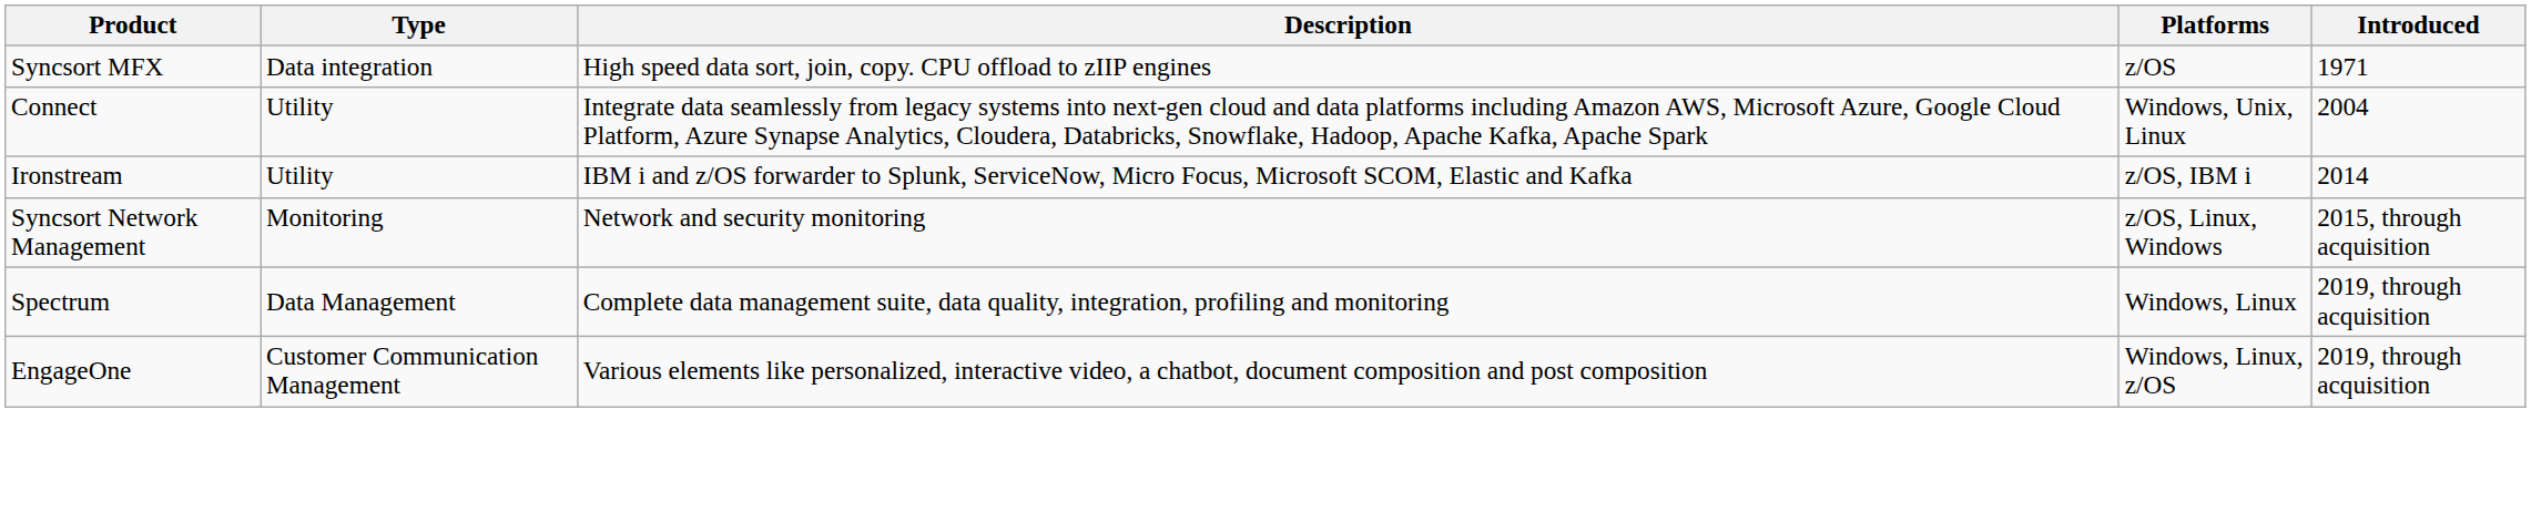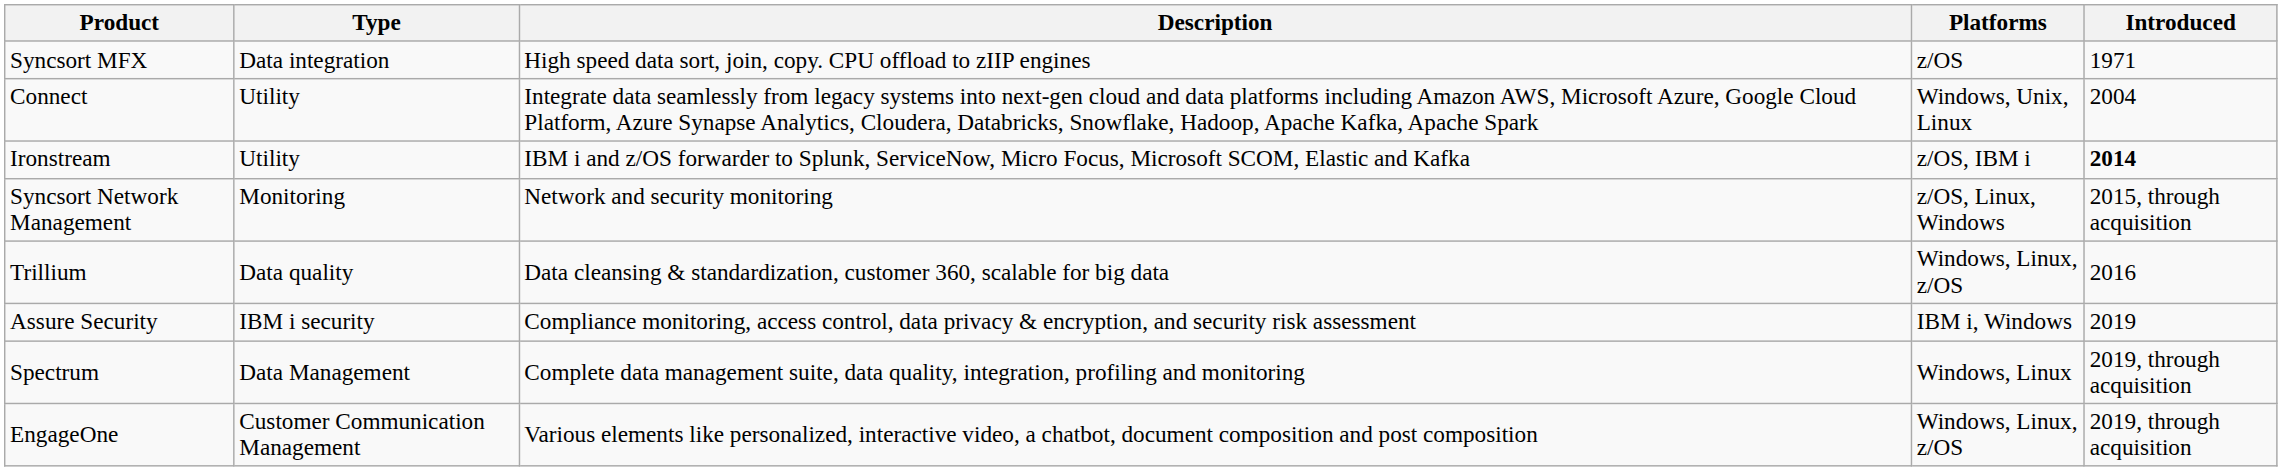Ironstream | Introduced: normal -> bold
+ row: Trillium | Data quality | Data cleansing & standardization, customer 360, scalable for big data | Windows, Linux, z/OS | 2016
+ row: Assure Security | IBM i security | Compliance monitoring, access control, data privacy & encryption, and security risk assessment | IBM i, Windows | 2019
